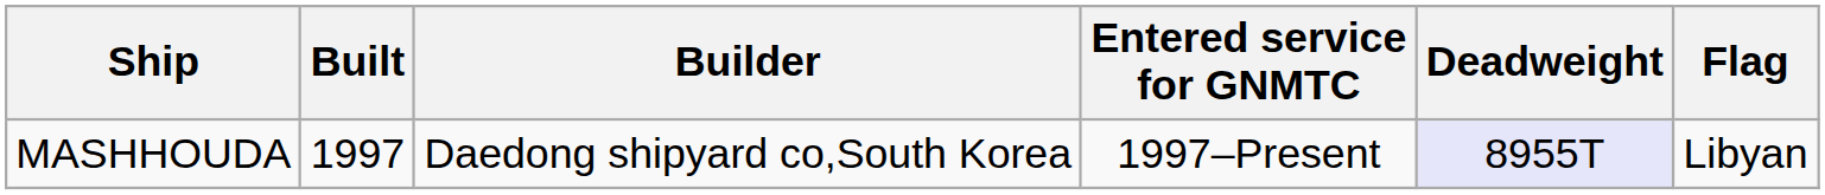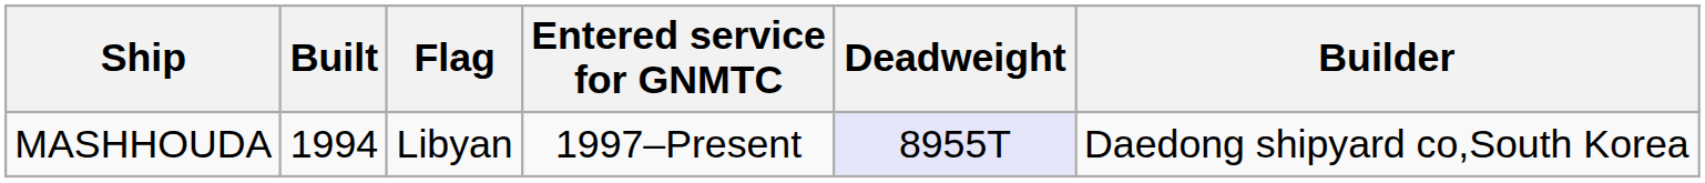columns swapped: Builder <-> Flag
MASHHOUDA | Built: 1997 -> 1994
